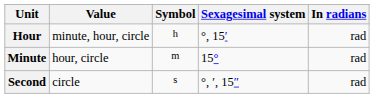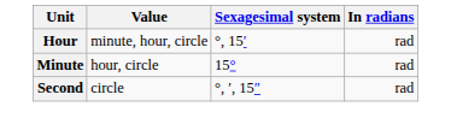- column: Symbol | h | m | s
